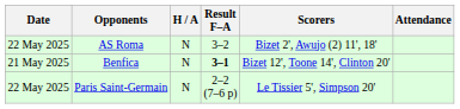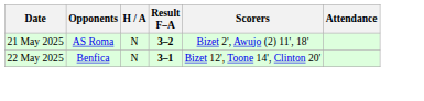AS Roma | Date: 22 May 2025 -> 21 May 2025
AS Roma | Result F–A: normal -> bold
Benfica | Date: 21 May 2025 -> 22 May 2025
- row: 22 May 2025 | Paris Saint-Germain | N | 2–2 (7–6 p) | Le Tissier 5', Simpson 20'
